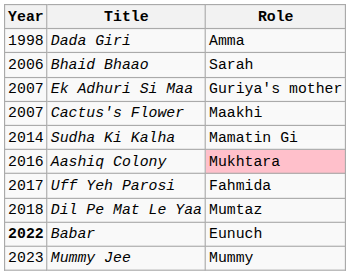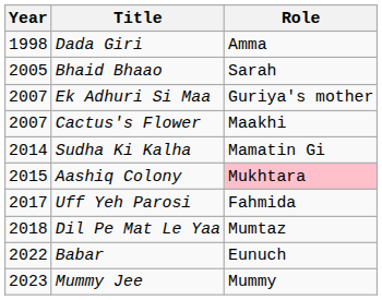Bhaid Bhaao | Year: 2006 -> 2005
Aashiq Colony | Year: 2016 -> 2015
Babar | Year: bold -> normal
